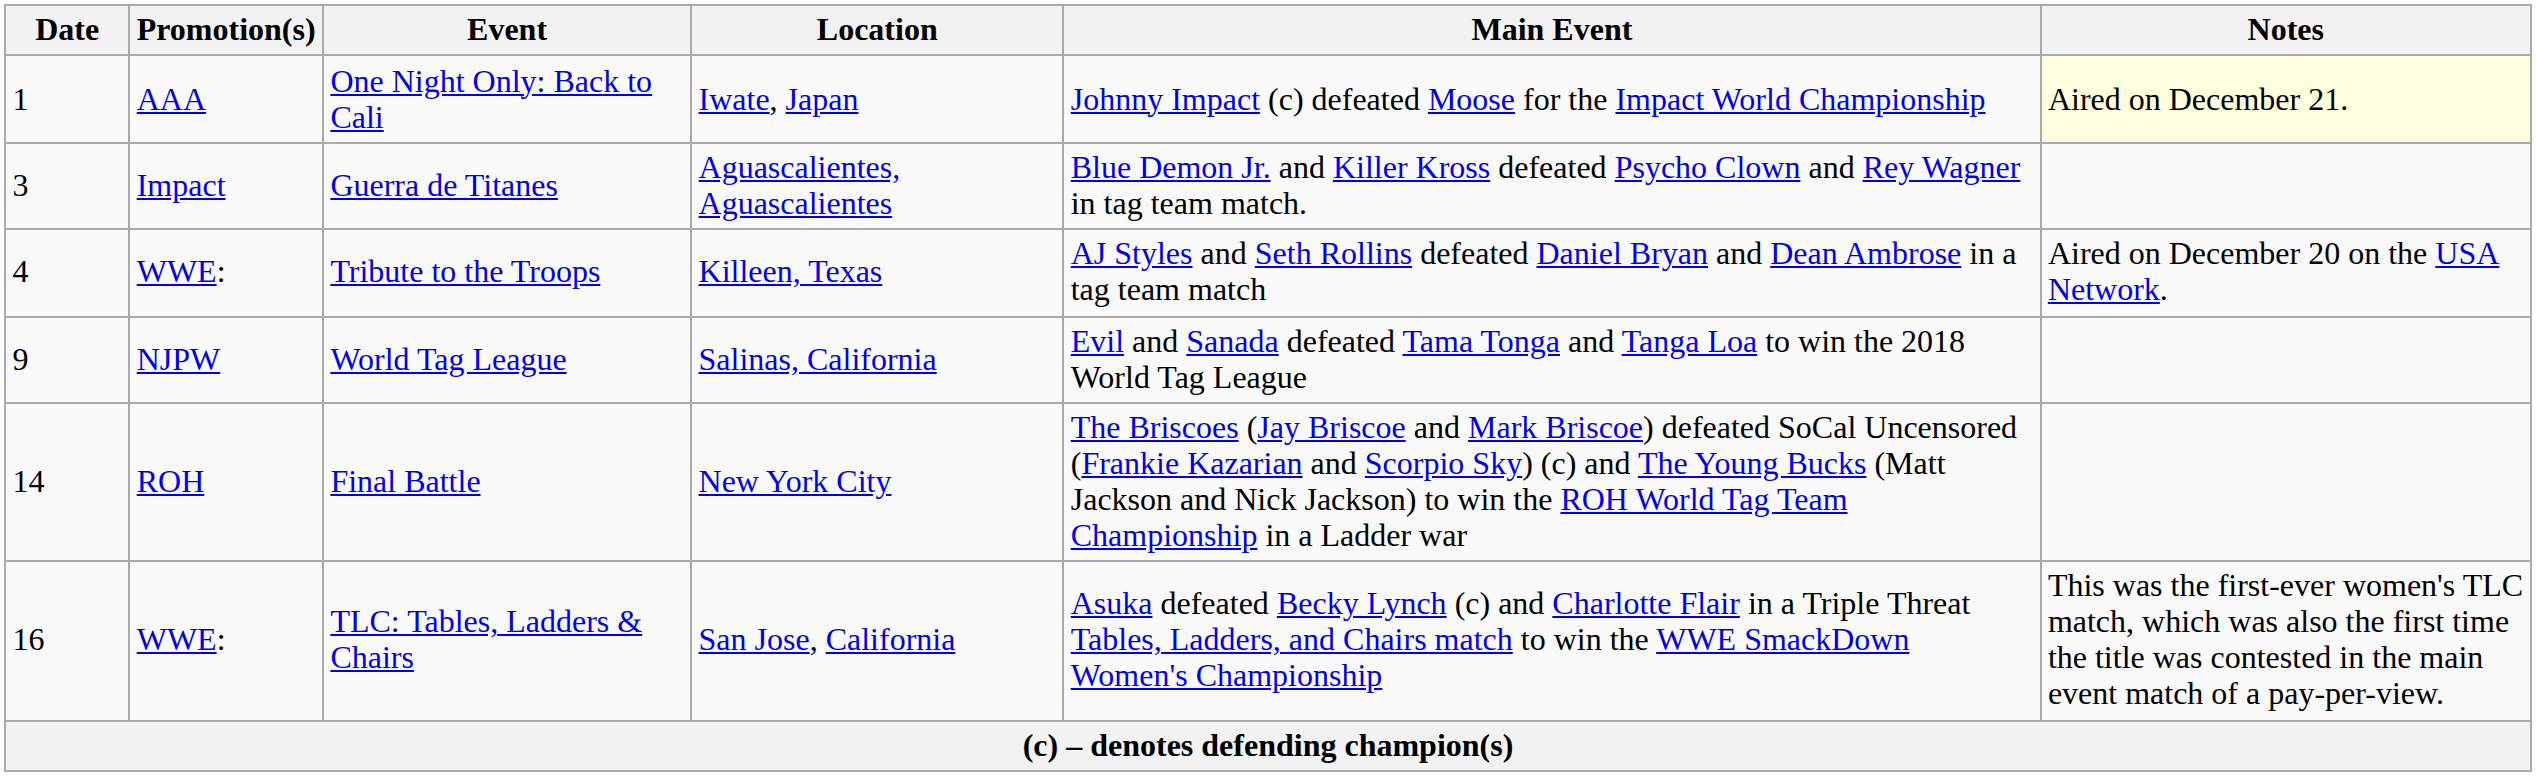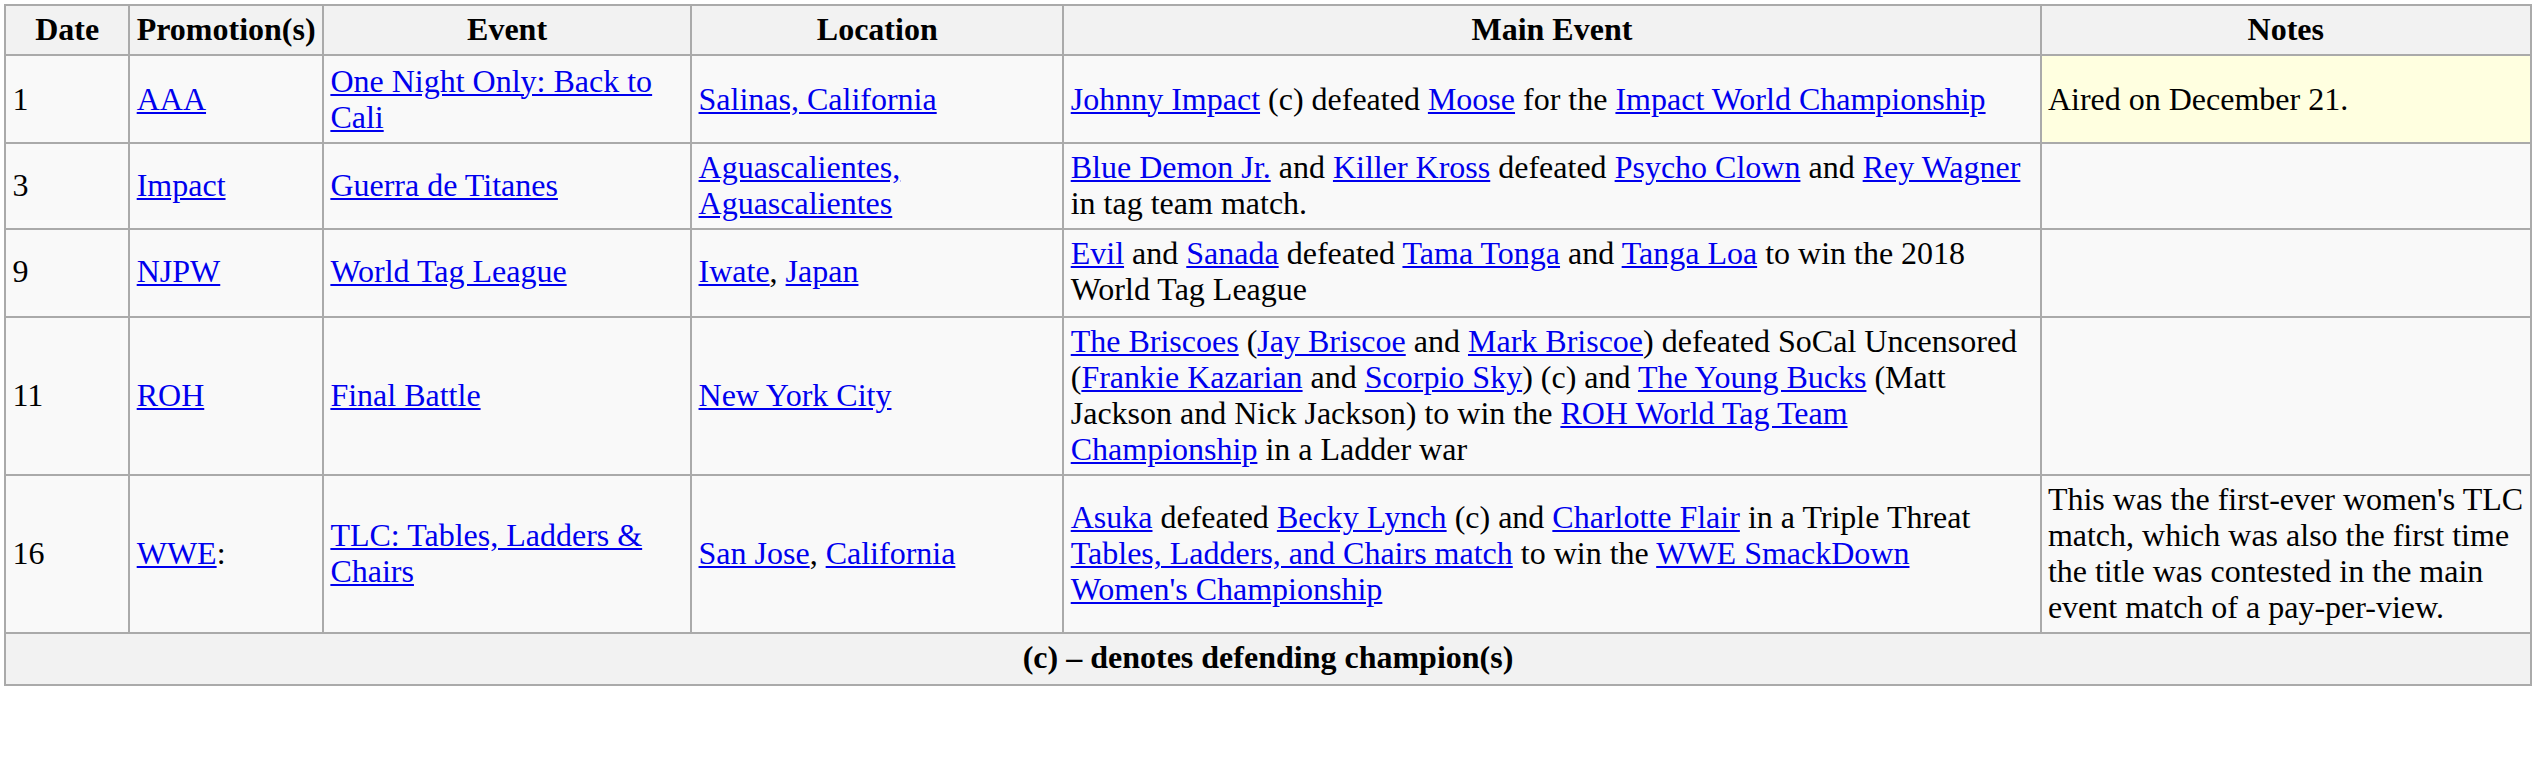One Night Only: Back to Cali | Location: Iwate, Japan -> Salinas, California
- row: 4 | WWE: | Tribute to the Troops | Killeen, Texas | AJ Styles and Seth Rollins defeated Daniel Bryan and Dean Ambrose in a tag team match | Aired on December 20 on the USA Network.
World Tag League | Location: Salinas, California -> Iwate, Japan
Final Battle | Date: 14 -> 11
